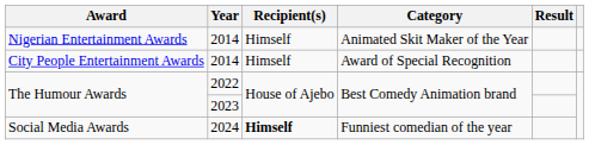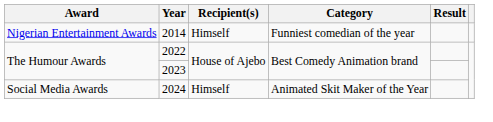Nigerian Entertainment Awards | Category: Animated Skit Maker of the Year -> Funniest comedian of the year
- row: City People Entertainment Awards | 2014 | Himself | Award of Special Recognition
Social Media Awards | Recipient(s): bold -> normal
Social Media Awards | Category: Funniest comedian of the year -> Animated Skit Maker of the Year
